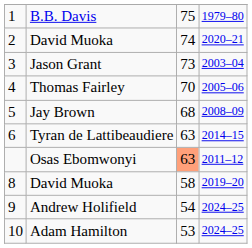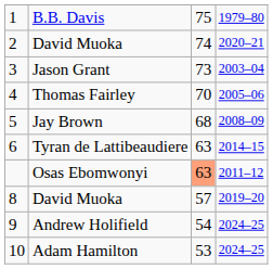8 / David Muoka | column 3: 58 -> 57
